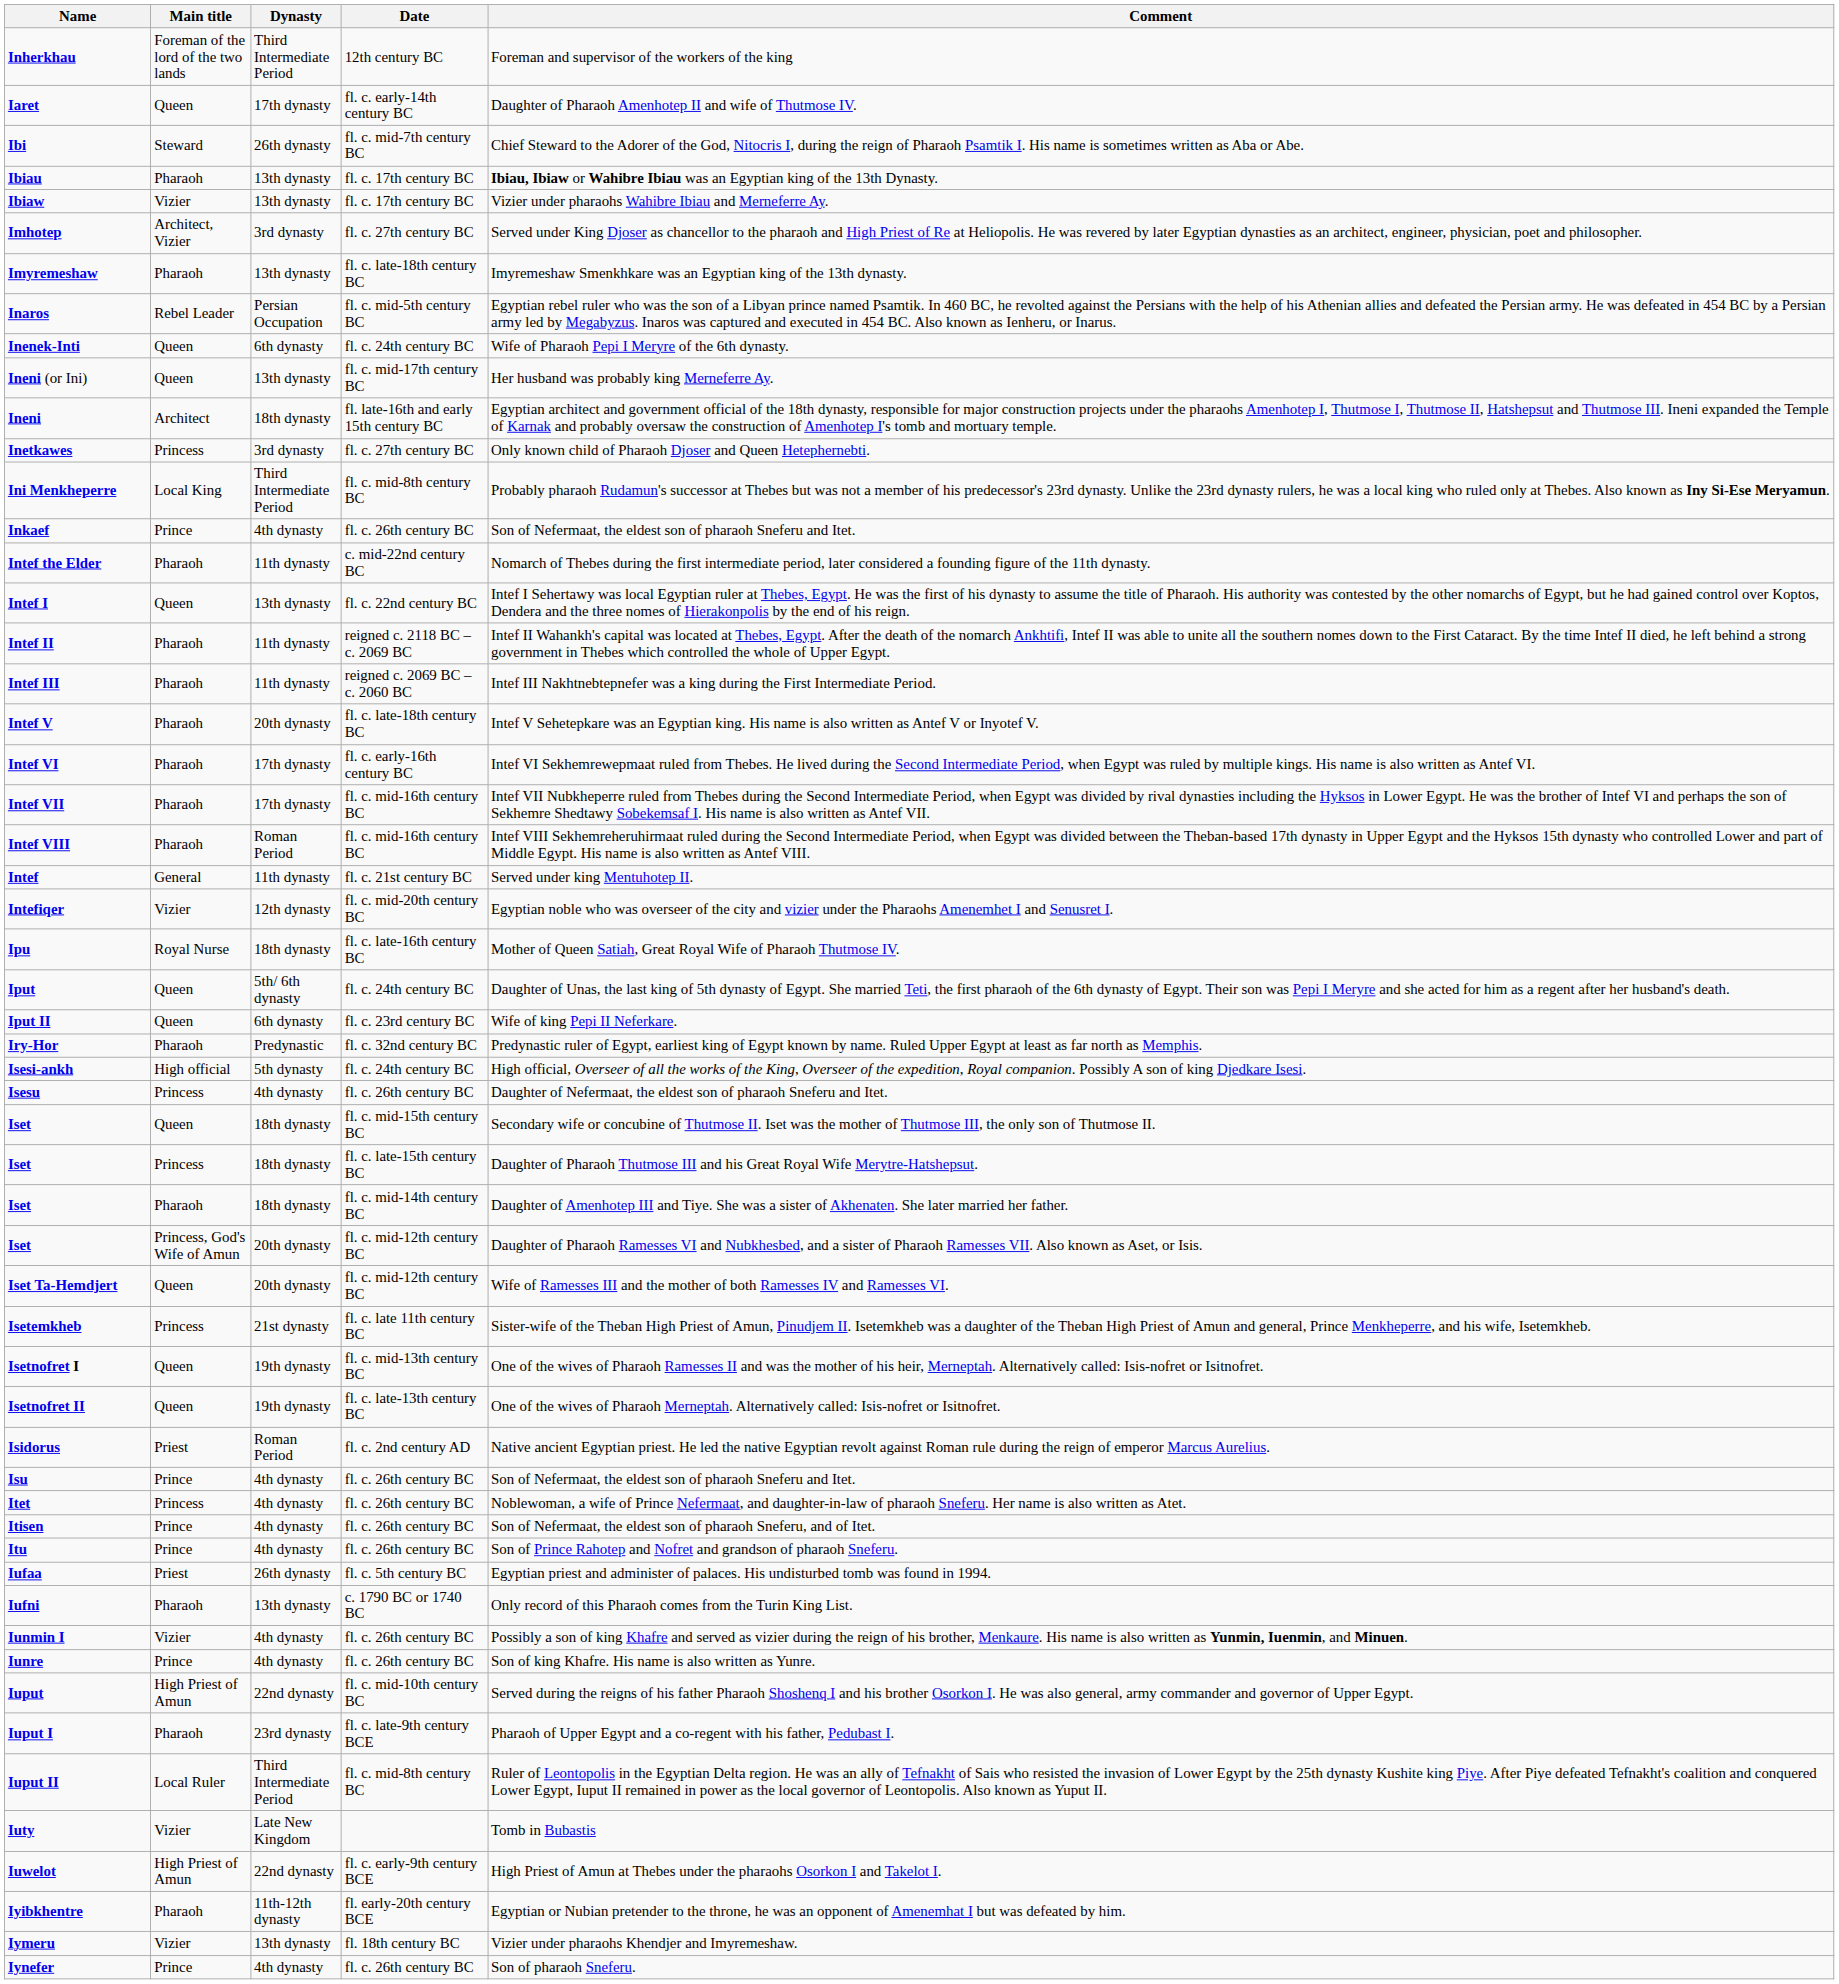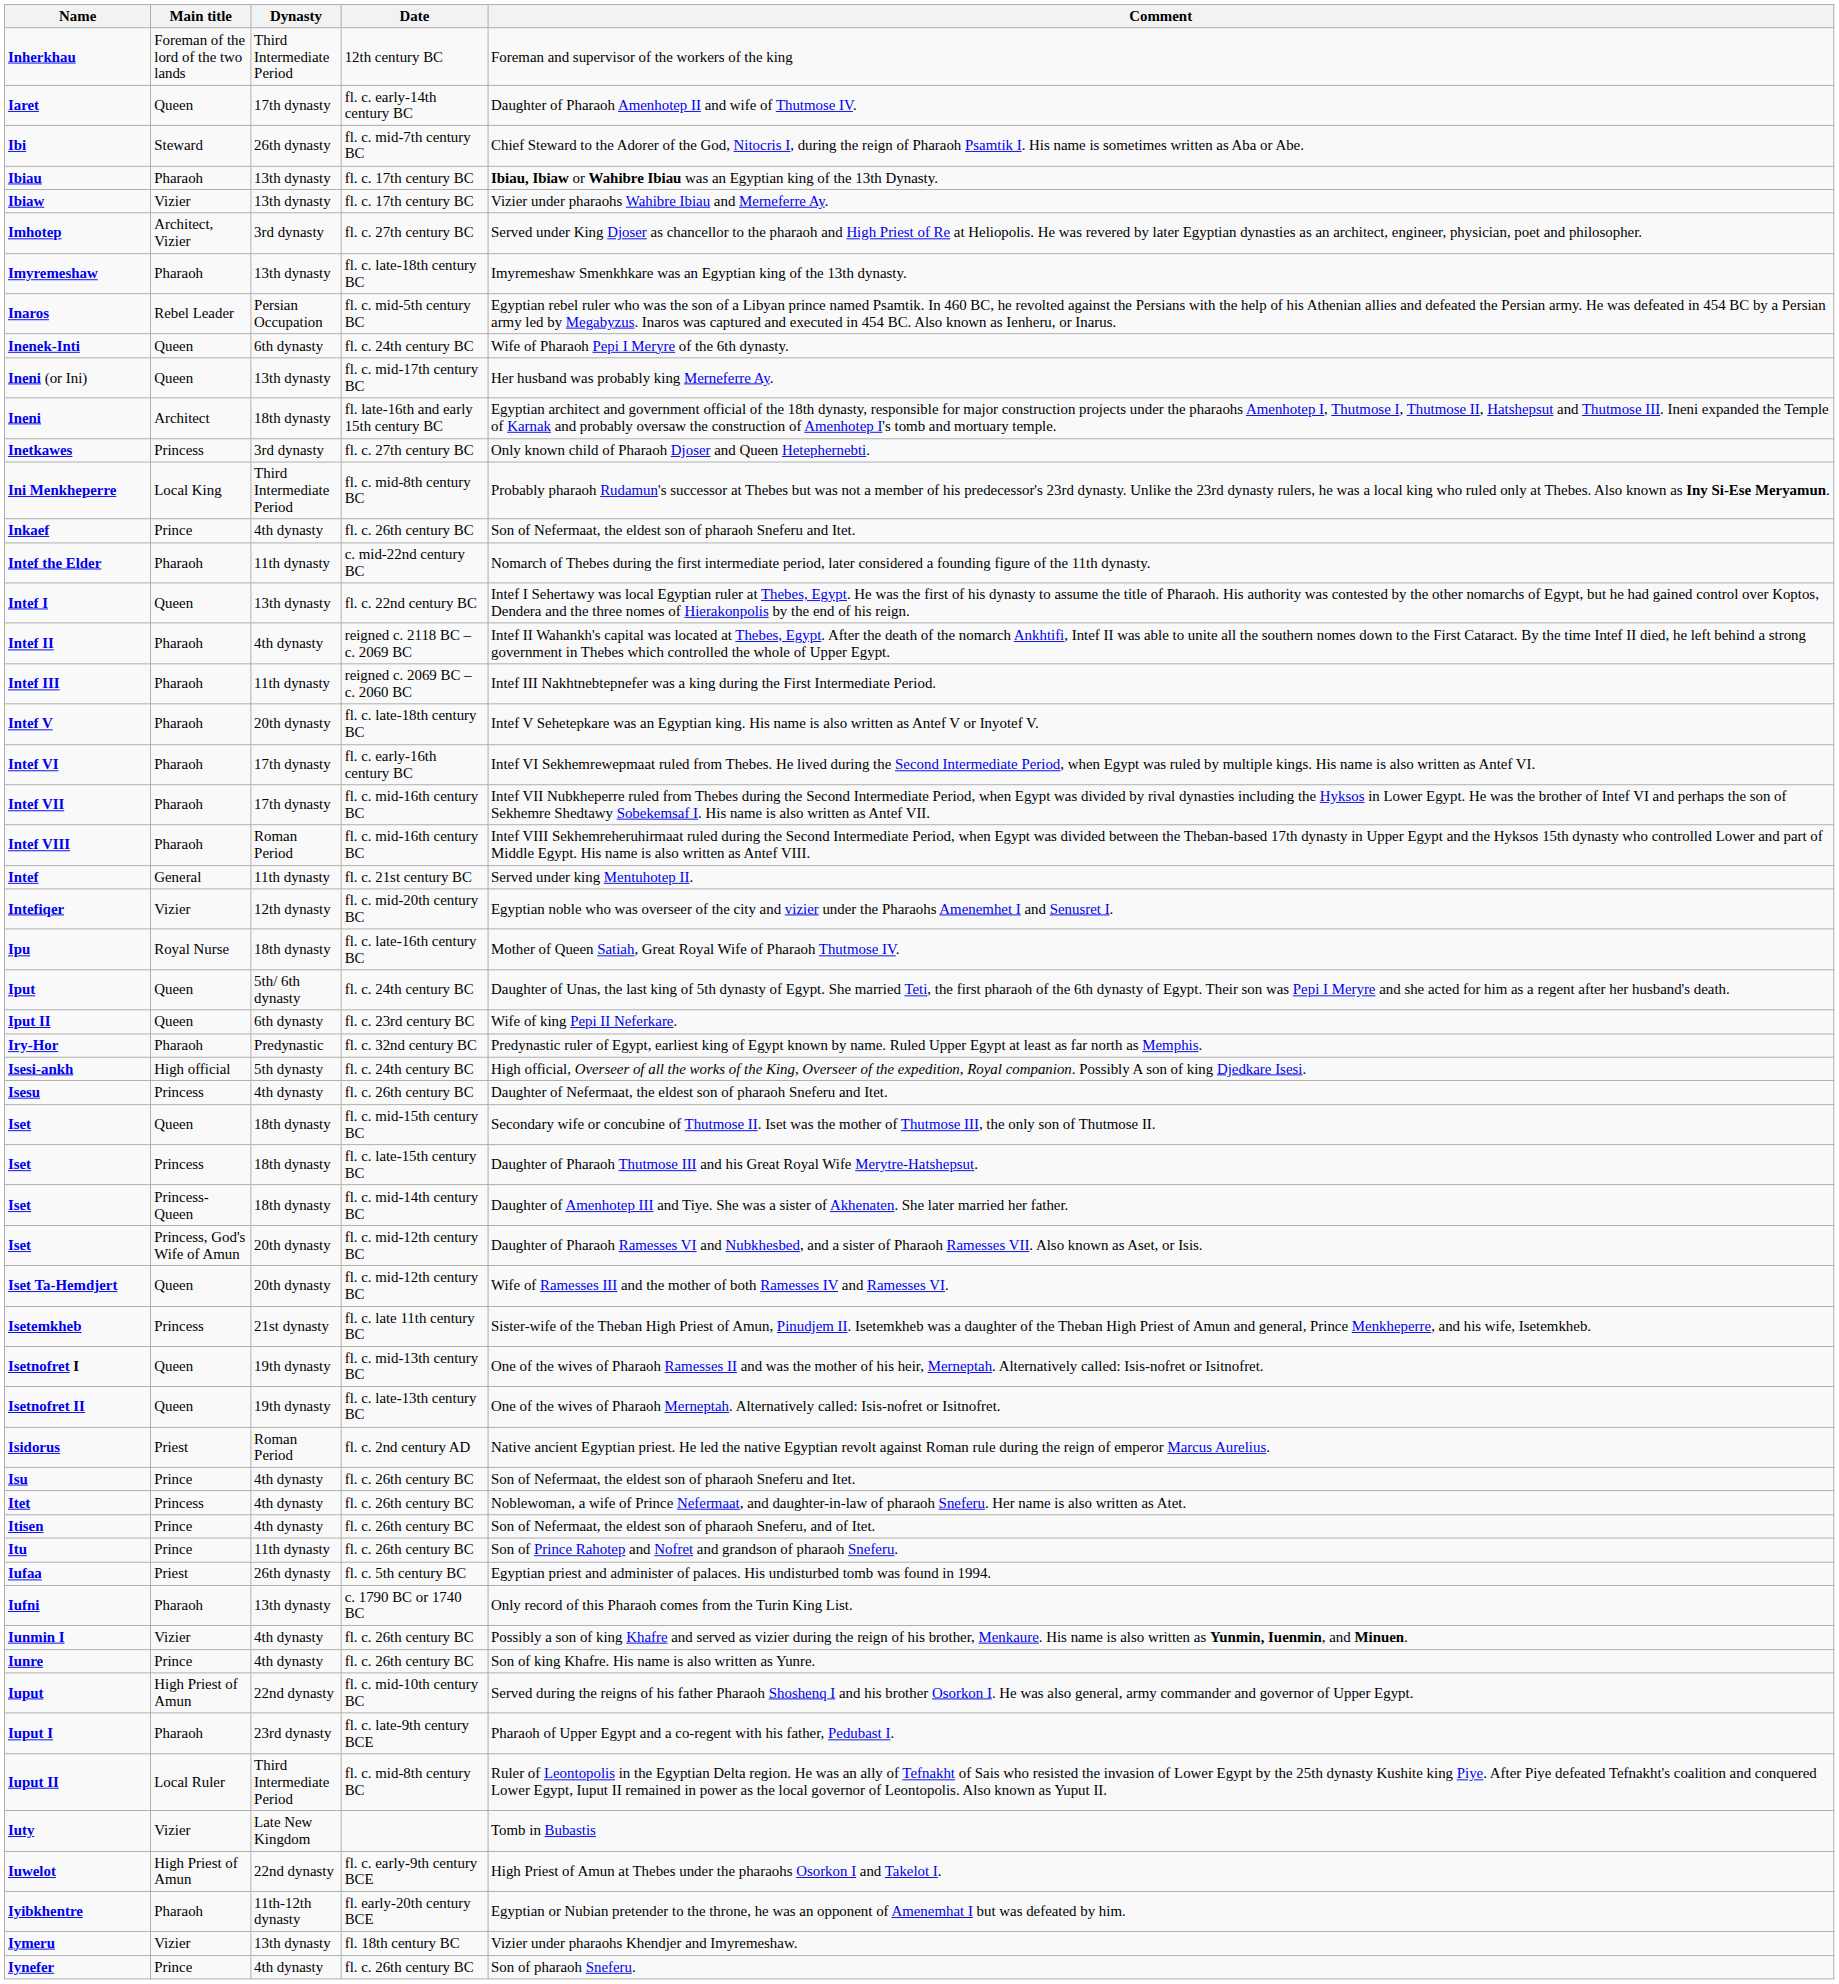Intef II | Dynasty: 11th dynasty -> 4th dynasty
Iset / fl. c. mid-14th century BC | Main title: Pharaoh -> Princess-Queen
Itu | Dynasty: 4th dynasty -> 11th dynasty
